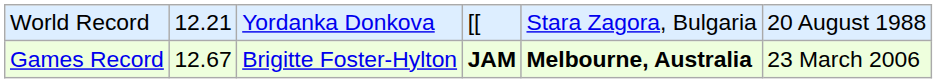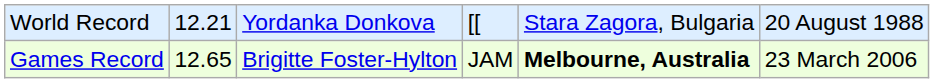Games Record | column 2: 12.67 -> 12.65
Games Record | column 4: bold -> normal
